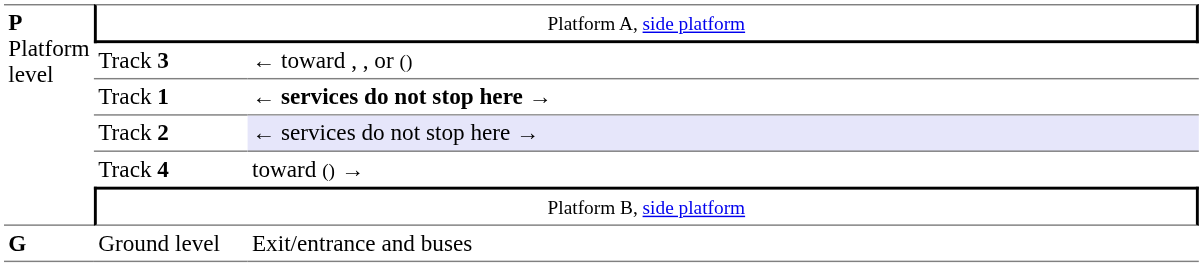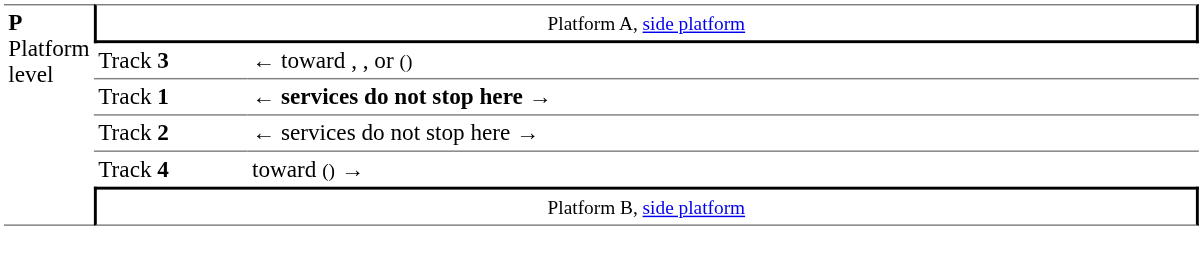Track 2 | column 3: lavender background -> no background
- row: G | Ground level | Exit/entrance and buses
